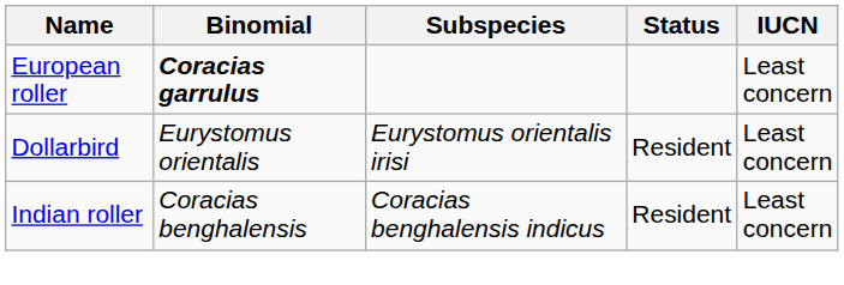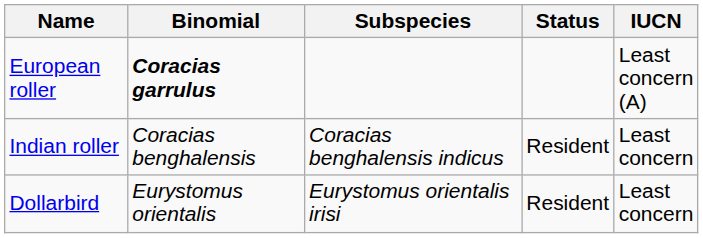European roller | IUCN: Least concern -> Least concern (A)
rows swapped: Indian roller <-> Dollarbird
